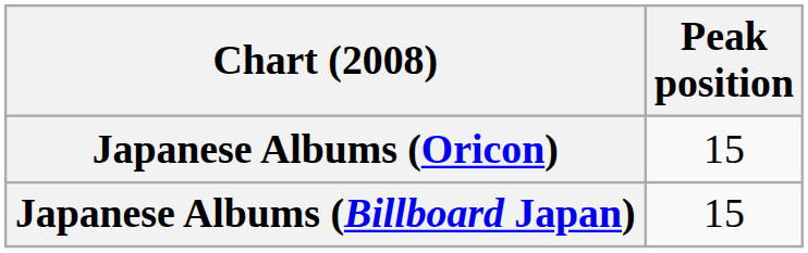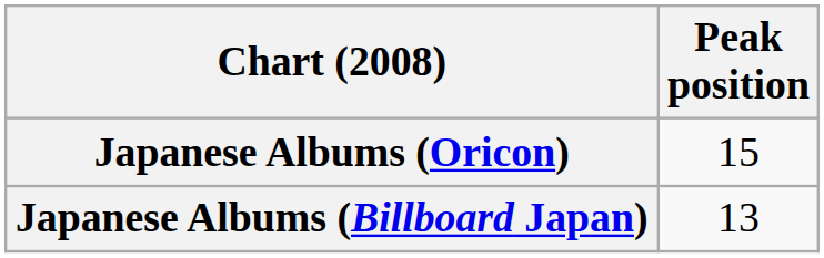Japanese Albums (Billboard Japan) | Peak position: 15 -> 13
